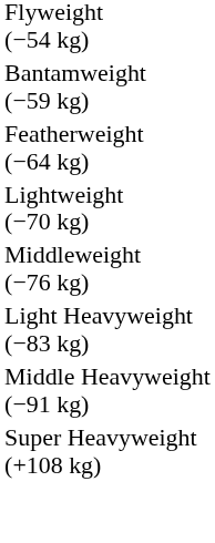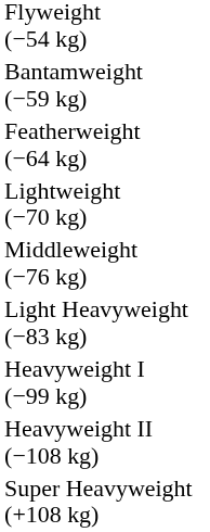- row: Middle Heavyweight (−91 kg)
+ row: Heavyweight I (−99 kg)
+ row: Heavyweight II (−108 kg)
